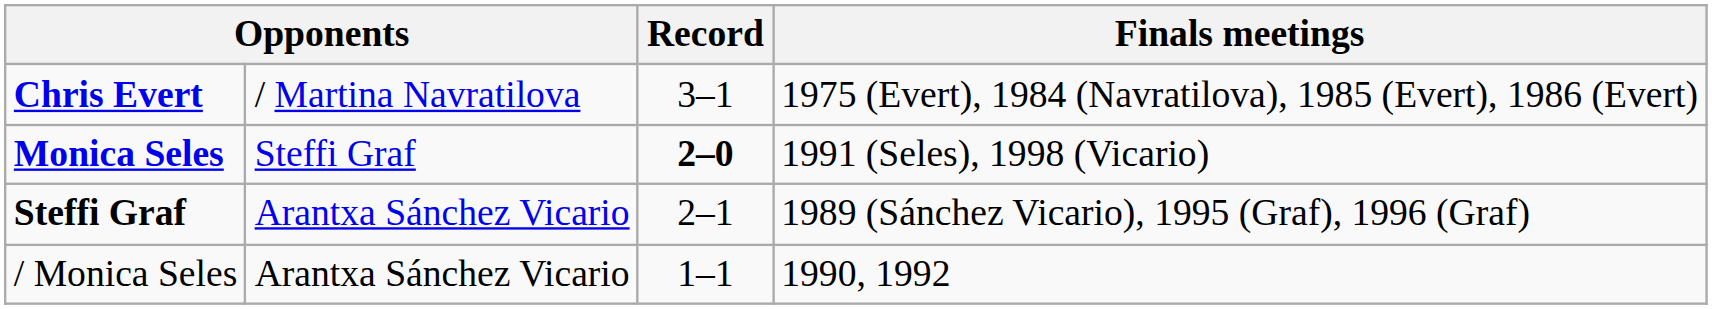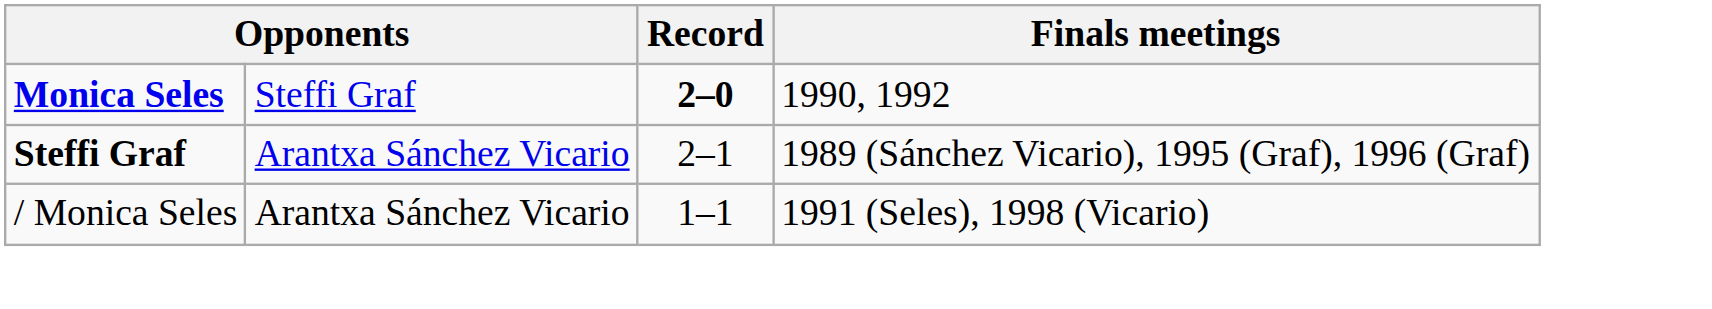- row: Chris Evert | / Martina Navratilova | 3–1 | 1975 (Evert), 1984 (Navratilova), 1985 (Evert), 1986 (Evert)
Monica Seles | Finals meetings: 1991 (Seles), 1998 (Vicario) -> 1990, 1992
/ Monica Seles | Finals meetings: 1990, 1992 -> 1991 (Seles), 1998 (Vicario)
